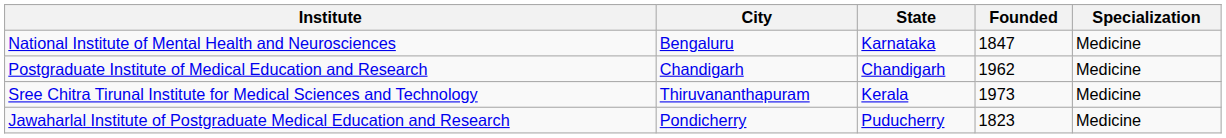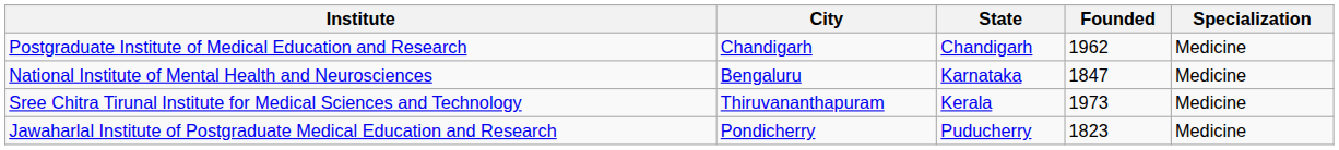rows swapped: National Institute of Mental Health and Neurosciences <-> Postgraduate Institute of Medical Education and Research
